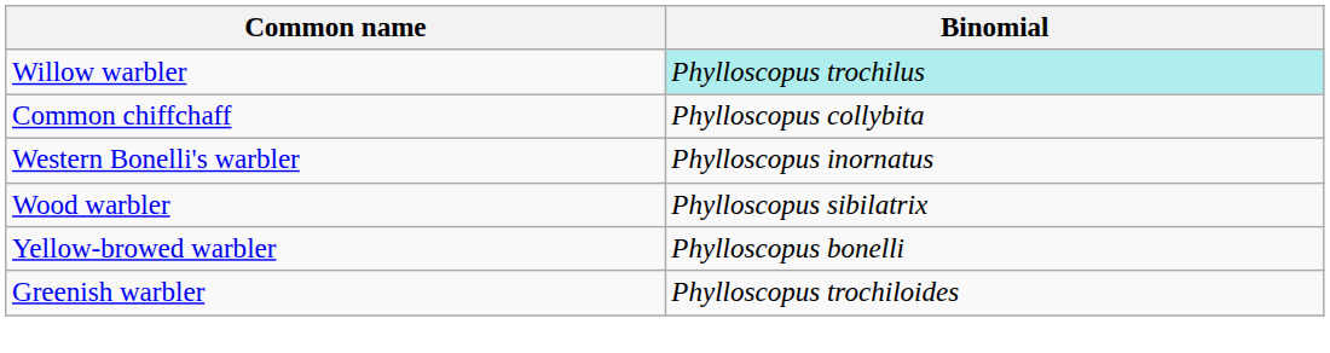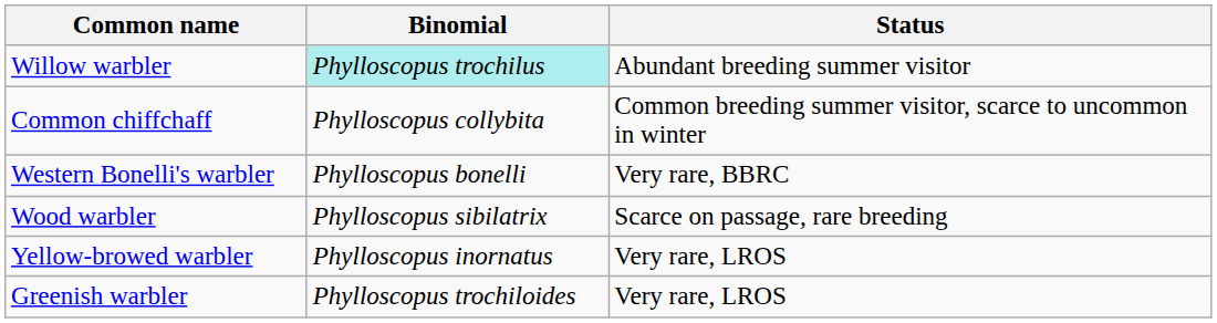+ column: Status | Abundant breeding summer visitor | Common breeding summer visitor, scarce to uncommon in winter | Very rare, BBRC | Scarce on passage, rare breeding | Very rare, LROS | Very rare, LROS
Western Bonelli's warbler | Binomial: Phylloscopus inornatus -> Phylloscopus bonelli
Yellow-browed warbler | Binomial: Phylloscopus bonelli -> Phylloscopus inornatus
